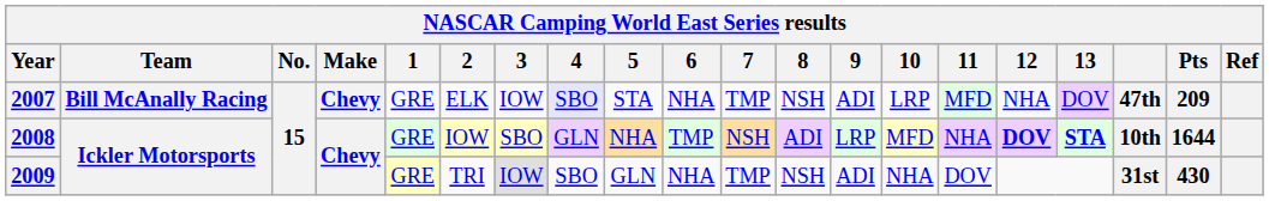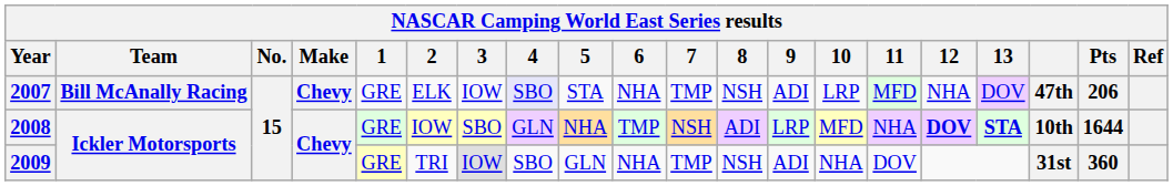2007 | Pts: 209 -> 206
2009 | Pts: 430 -> 360
